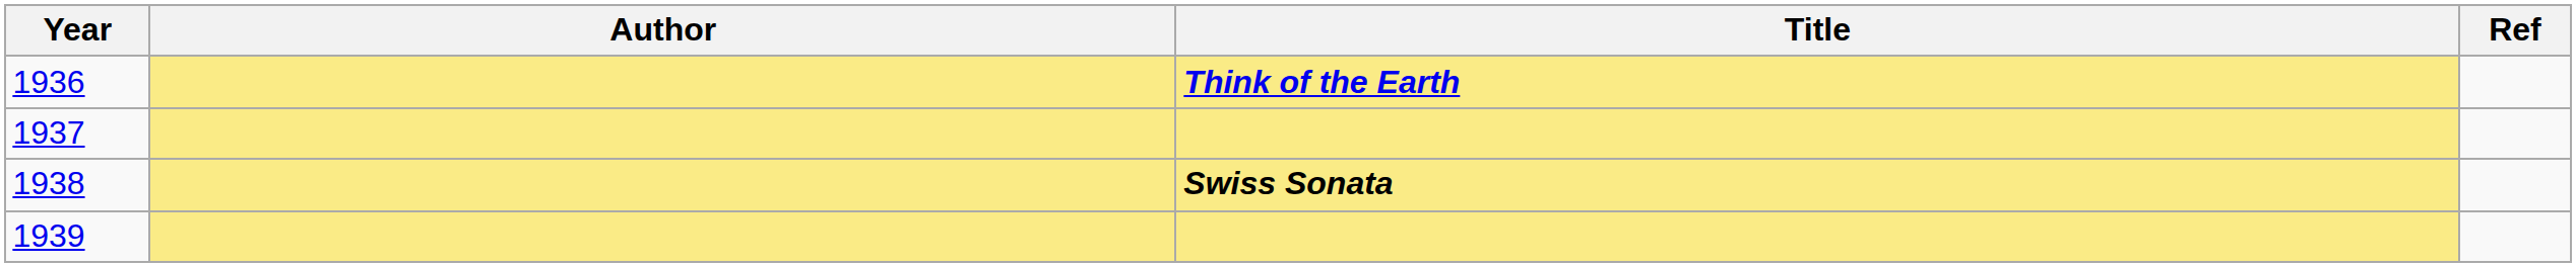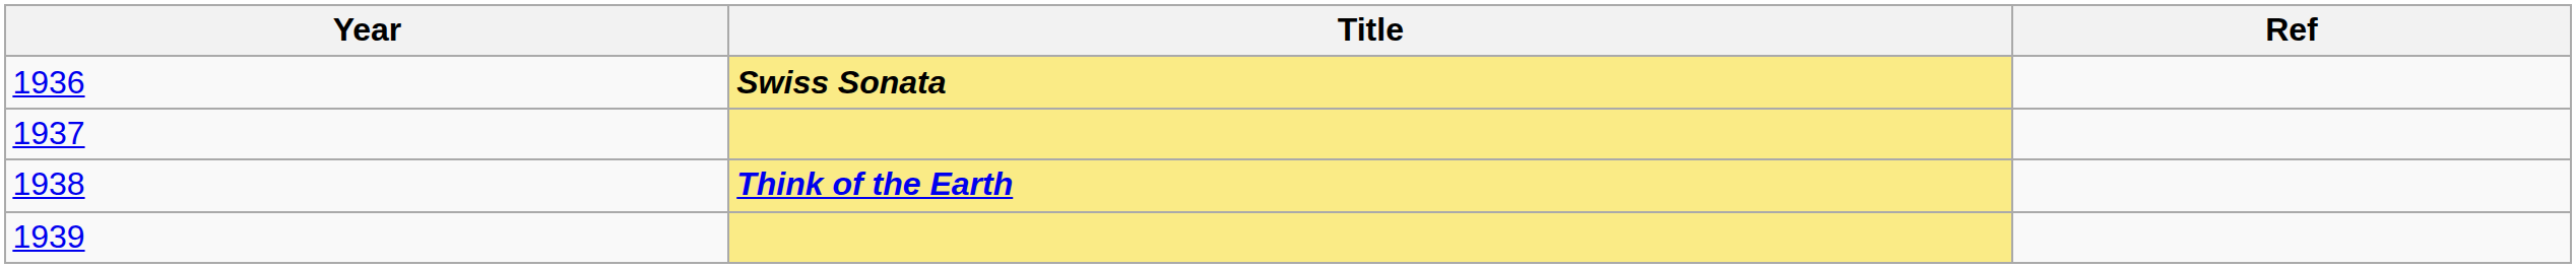- column: Author
1936 | Title: Think of the Earth -> Swiss Sonata
1938 | Title: Swiss Sonata -> Think of the Earth
